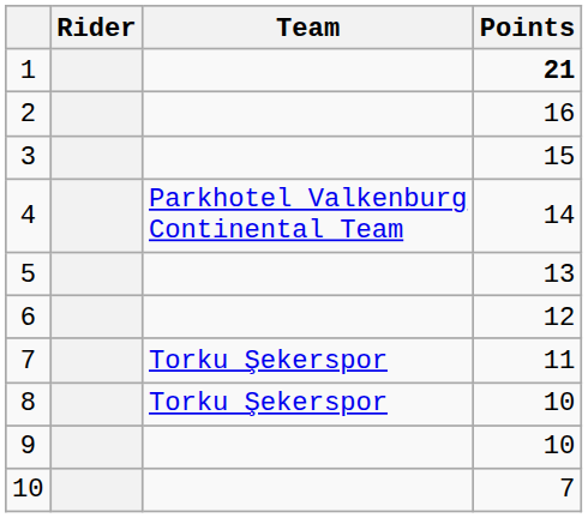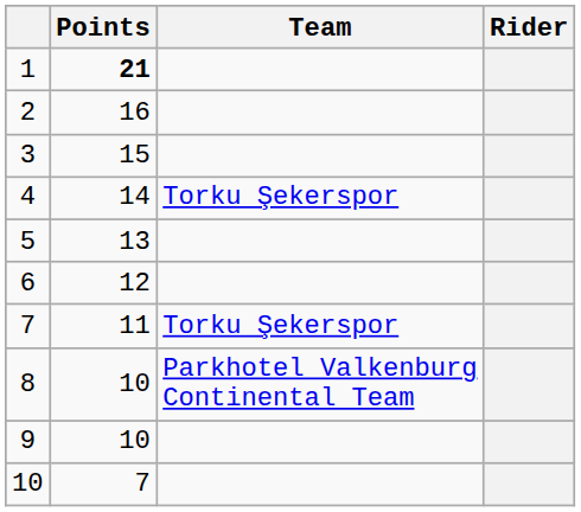columns swapped: Rider <-> Points
4 | Team: Parkhotel Valkenburg Continental Team -> Torku Şekerspor
8 | Team: Torku Şekerspor -> Parkhotel Valkenburg Continental Team
